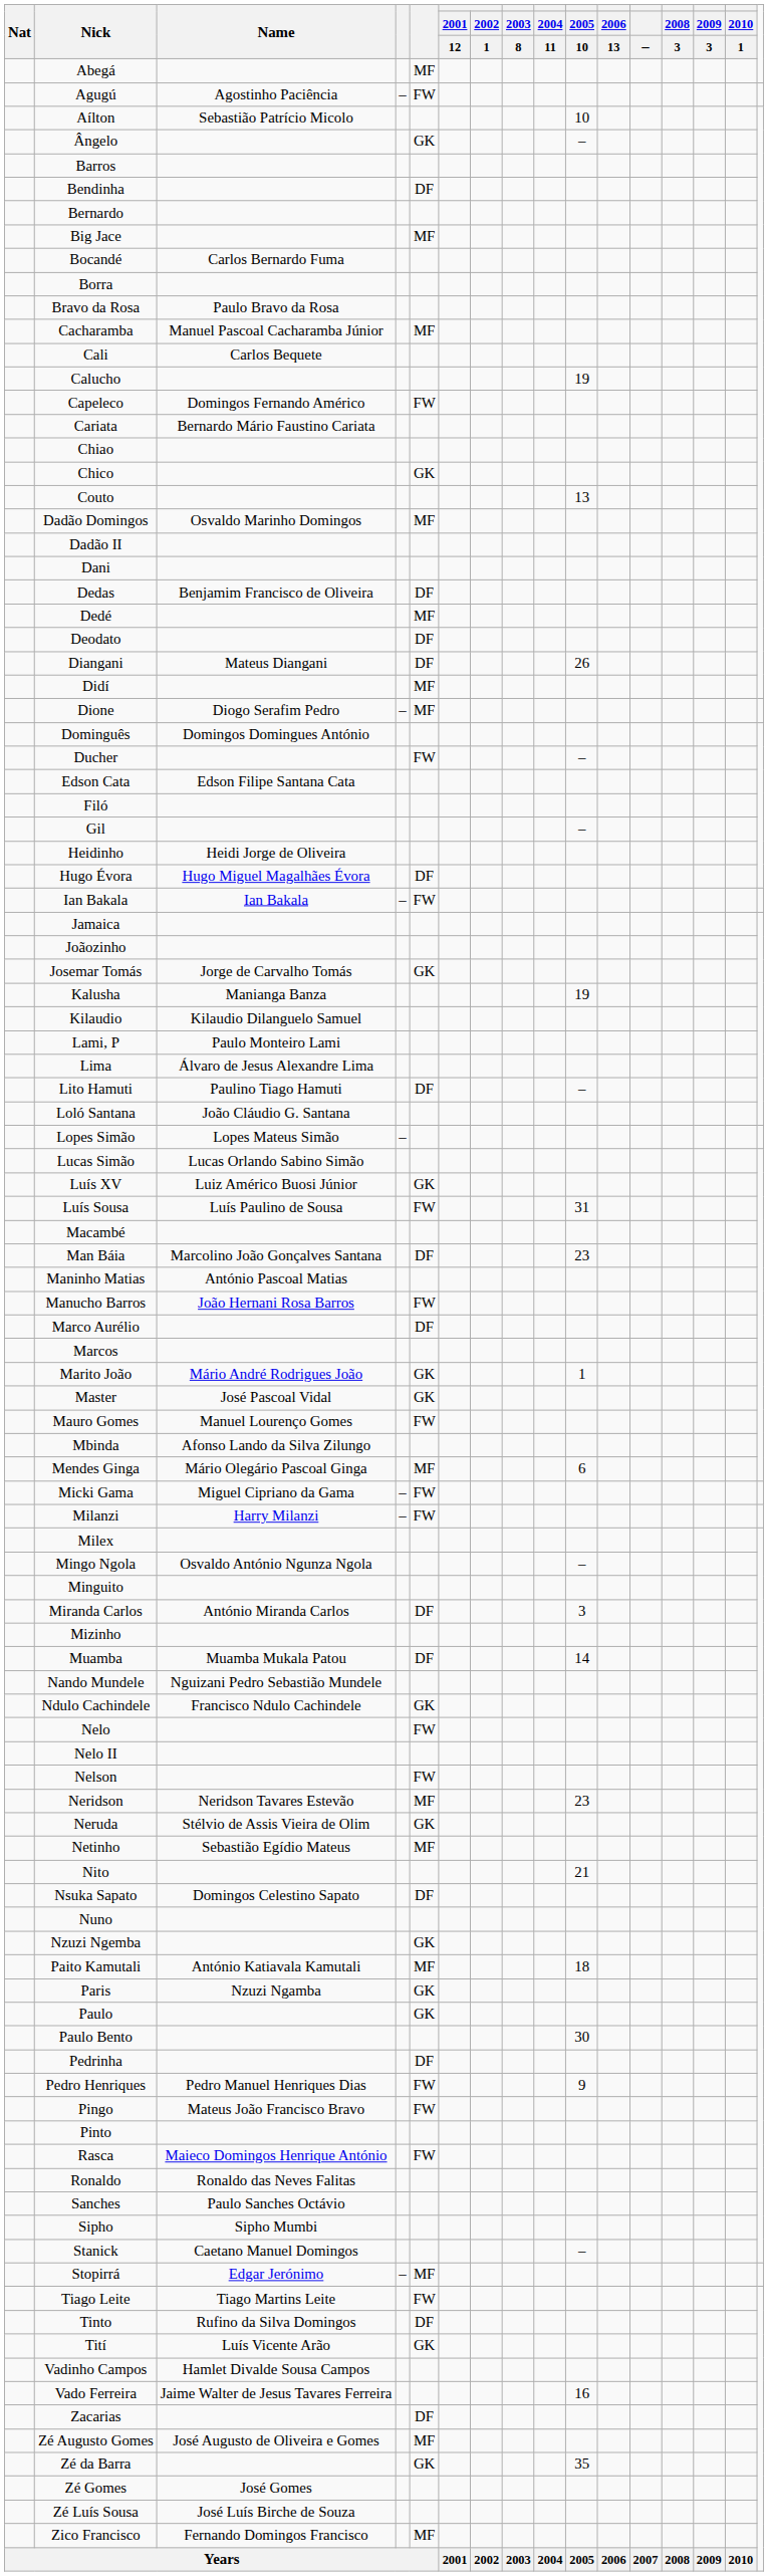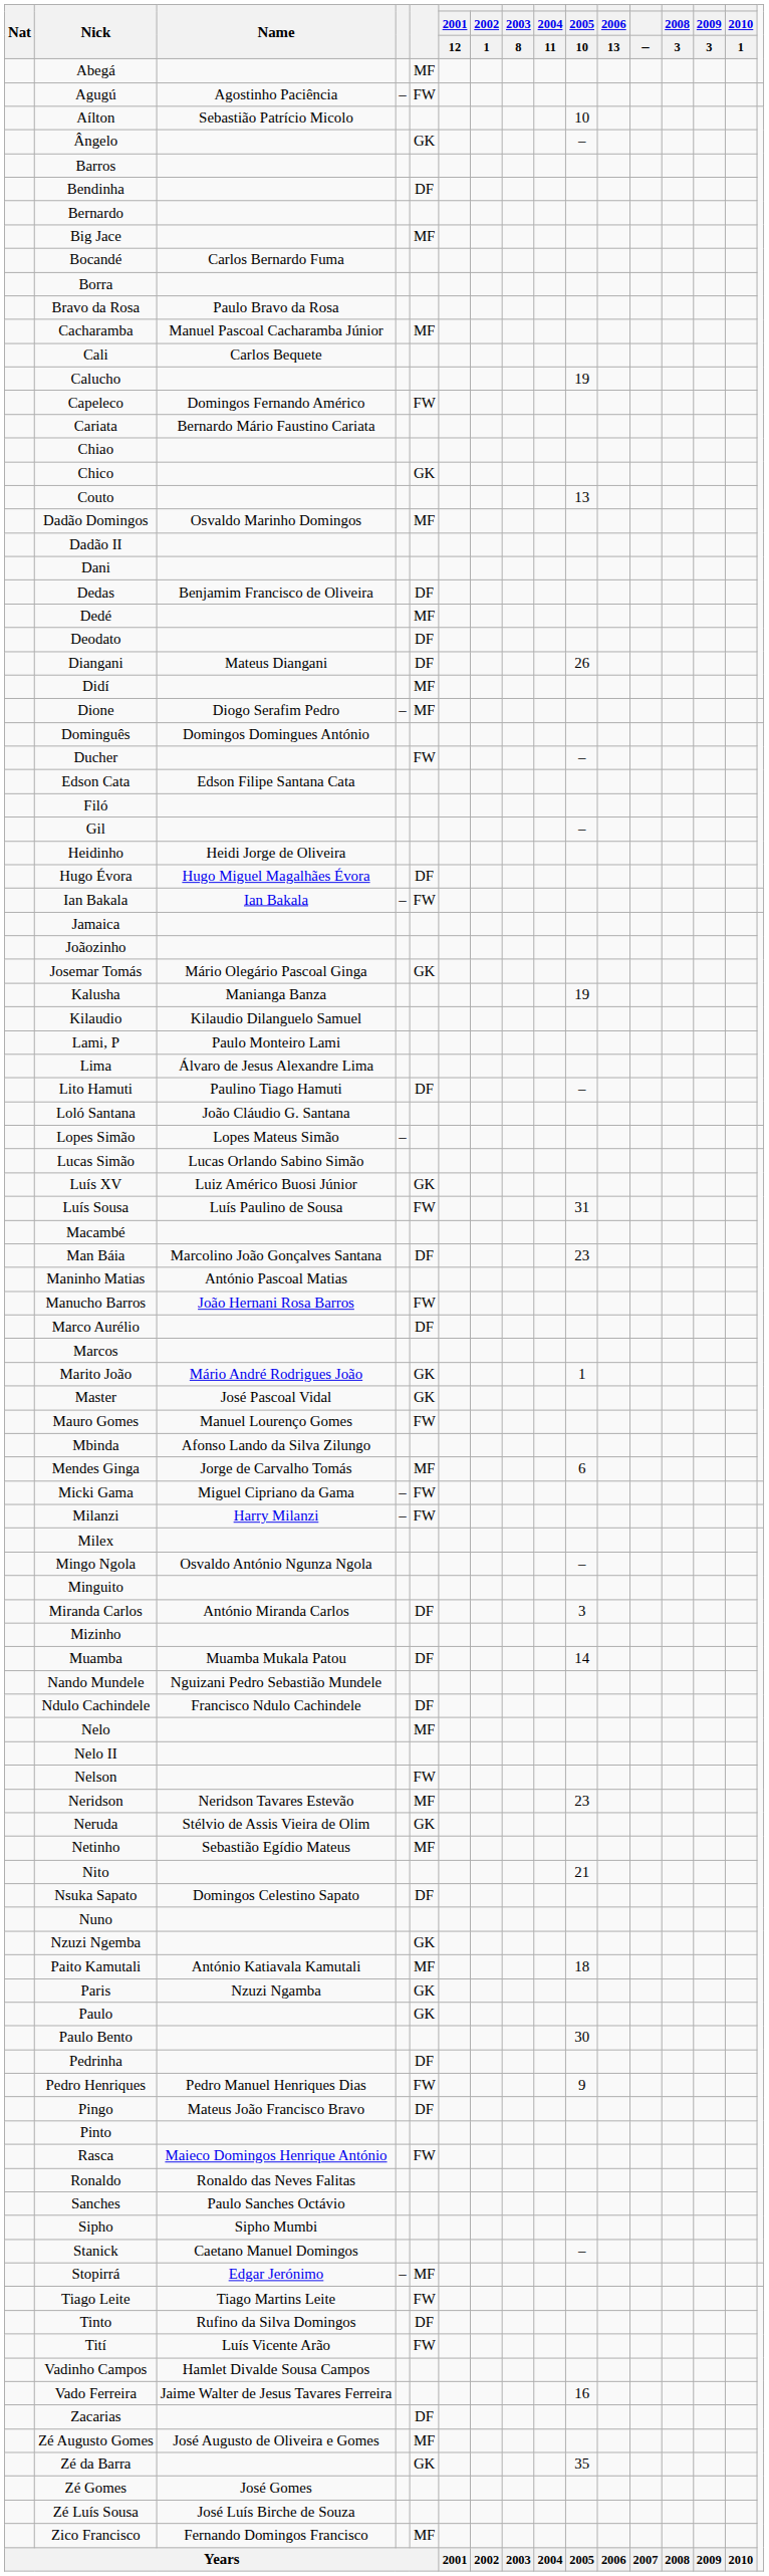Josemar Tomás | Name: Jorge de Carvalho Tomás -> Mário Olegário Pascoal Ginga
Mendes Ginga | Name: Mário Olegário Pascoal Ginga -> Jorge de Carvalho Tomás
Ndulo Cachindele | column 5: GK -> DF
Nelo | column 5: FW -> MF
Pingo | column 5: FW -> DF
Tití | column 5: GK -> FW
